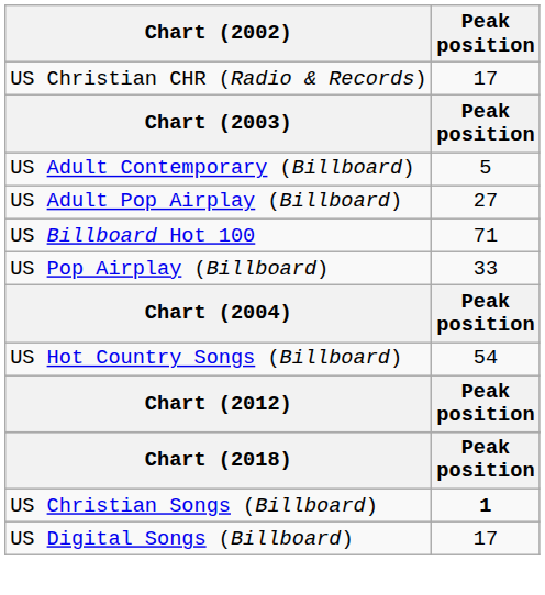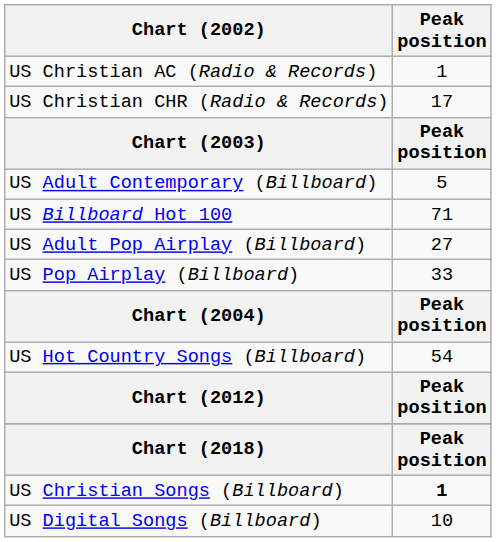+ row: US Christian AC (Radio & Records) | 1
rows swapped: US Adult Pop Airplay (Billboard) <-> US Billboard Hot 100
US Digital Songs (Billboard) | Peak position: 17 -> 10
